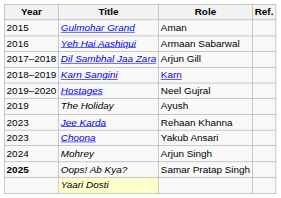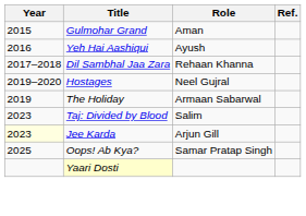Yeh Hai Aashiqui | Role: Armaan Sabarwal -> Ayush
Dil Sambhal Jaa Zara | Role: Arjun Gill -> Rehaan Khanna
- row: 2018–2019 | Karn Sangini | Karn
The Holiday | Role: Ayush -> Armaan Sabarwal
+ row: 2023 | Taj: Divided by Blood | Salim
Jee Karda | Year: no background -> lightyellow background
Jee Karda | Role: Rehaan Khanna -> Arjun Gill
- row: 2023 | Choona | Yakub Ansari
- row: 2024 | Mohrey | Arjun Singh
Oops! Ab Kya? | Year: bold -> normal
